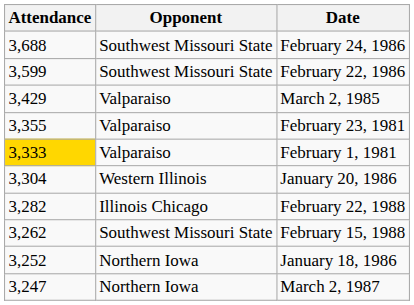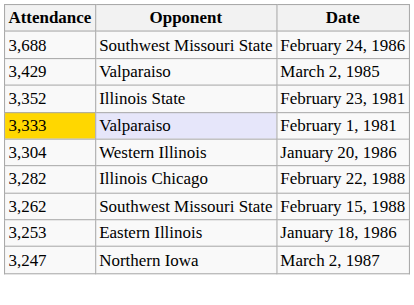- row: 3,599 | Southwest Missouri State | February 22, 1986
February 23, 1981 | Attendance: 3,355 -> 3,352
February 23, 1981 | Opponent: Valparaiso -> Illinois State
February 1, 1981 | Opponent: no background -> lavender background
January 18, 1986 | Attendance: 3,252 -> 3,253
January 18, 1986 | Opponent: Northern Iowa -> Eastern Illinois
